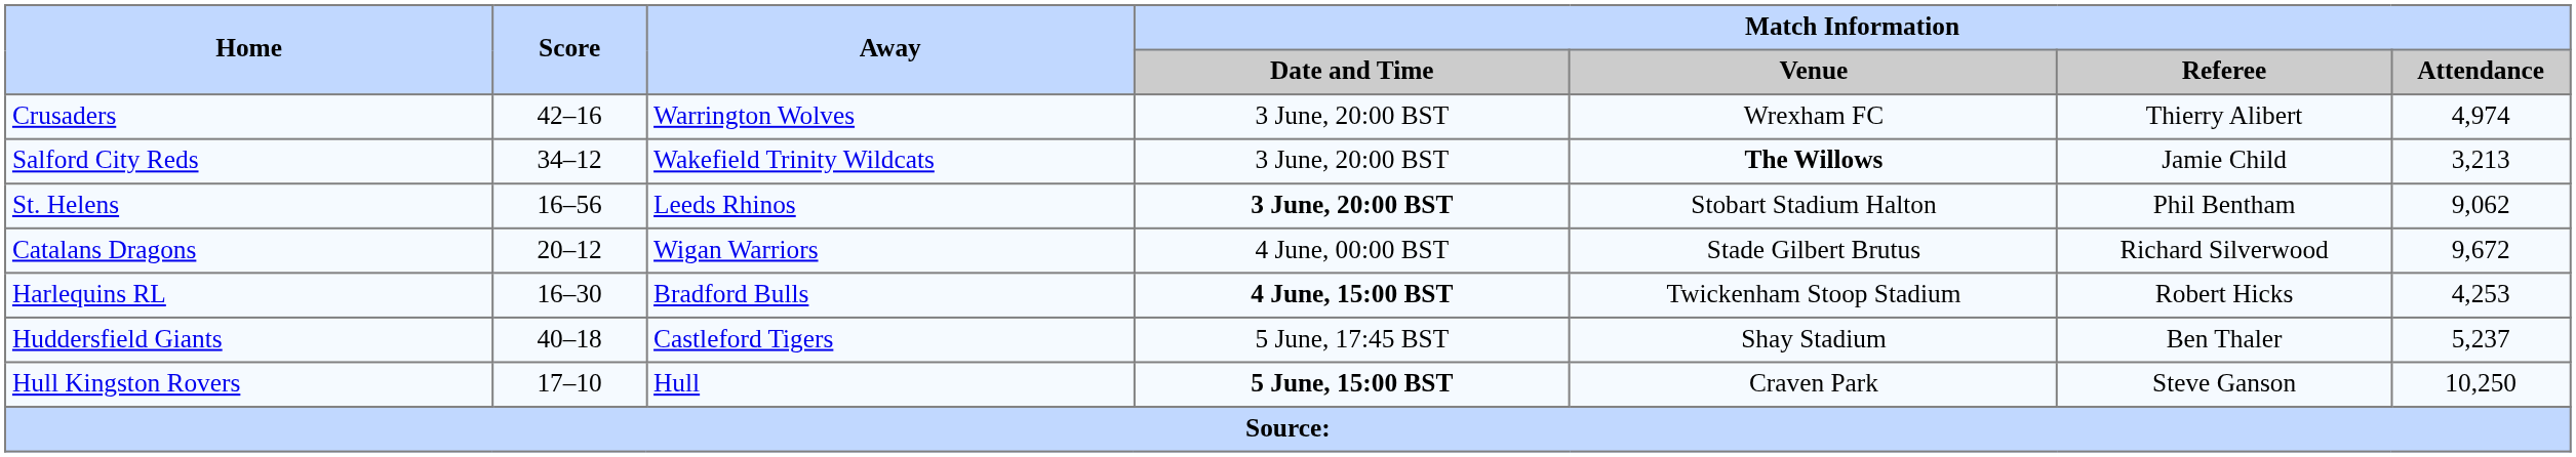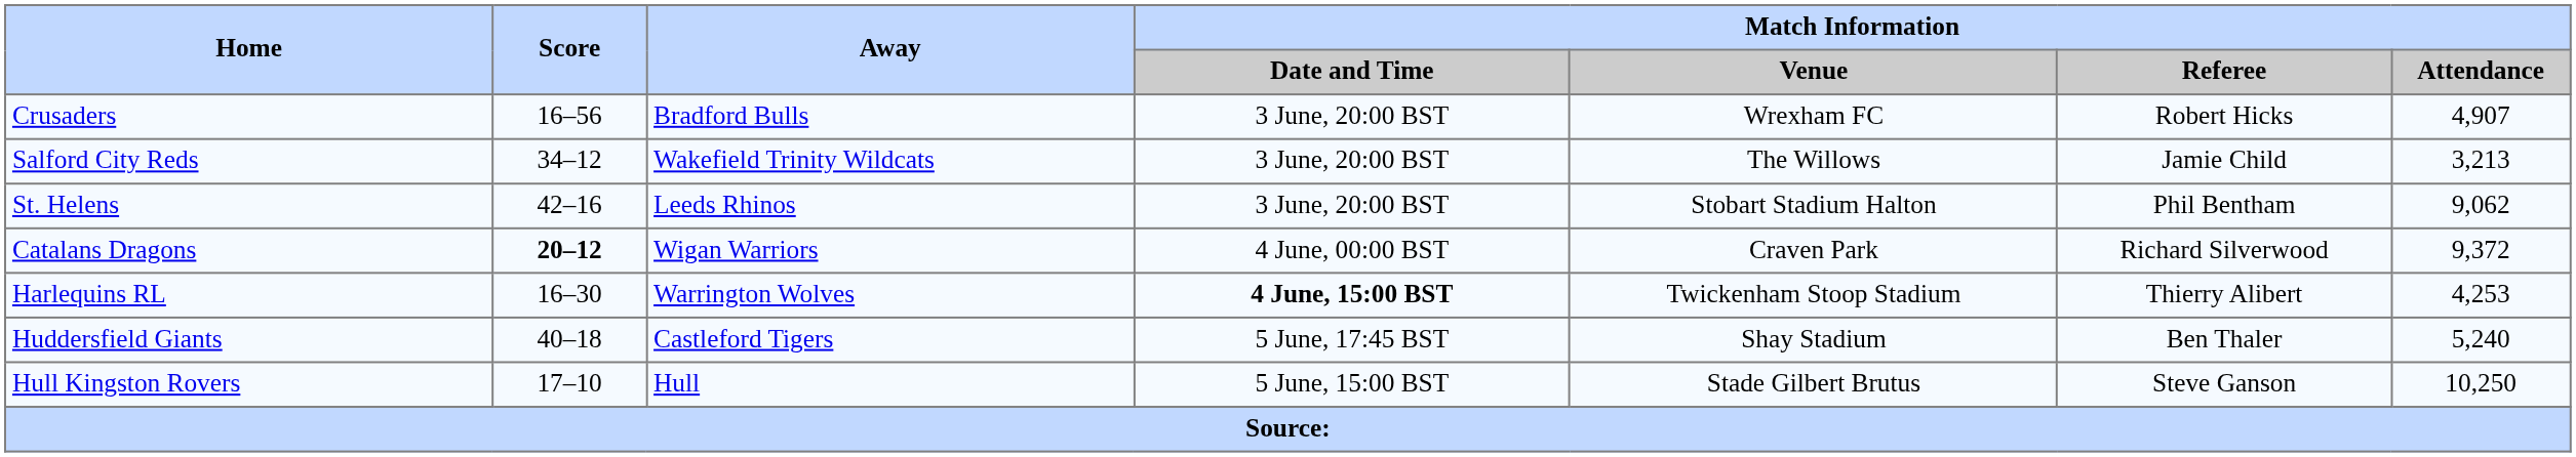Crusaders | Score: 42–16 -> 16–56
Crusaders | Away: Warrington Wolves -> Bradford Bulls
Crusaders | Match Information / Referee: Thierry Alibert -> Robert Hicks
Crusaders | Match Information / Attendance: 4,974 -> 4,907
Salford City Reds | Match Information / Venue: bold -> normal
St. Helens | Score: 16–56 -> 42–16
St. Helens | Match Information / Date and Time: bold -> normal
Catalans Dragons | Score: normal -> bold
Catalans Dragons | Match Information / Venue: Stade Gilbert Brutus -> Craven Park
Catalans Dragons | Match Information / Attendance: 9,672 -> 9,372
Harlequins RL | Away: Bradford Bulls -> Warrington Wolves
Harlequins RL | Match Information / Referee: Robert Hicks -> Thierry Alibert
Huddersfield Giants | Match Information / Attendance: 5,237 -> 5,240
Hull Kingston Rovers | Match Information / Date and Time: bold -> normal
Hull Kingston Rovers | Match Information / Venue: Craven Park -> Stade Gilbert Brutus
